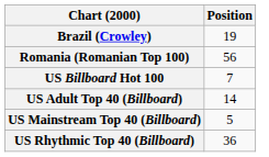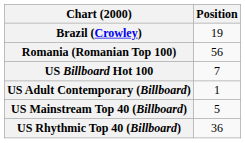+ row: US Adult Contemporary (Billboard) | 1
- row: US Adult Top 40 (Billboard) | 14
